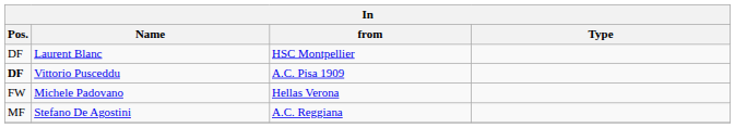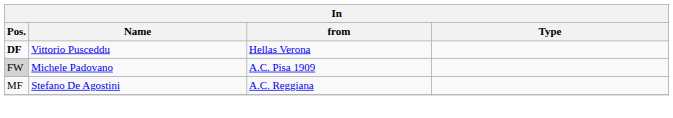- row: DF | Laurent Blanc | HSC Montpellier
Vittorio Pusceddu | from: A.C. Pisa 1909 -> Hellas Verona
Michele Padovano | Pos.: no background -> lightgrey background
Michele Padovano | from: Hellas Verona -> A.C. Pisa 1909
